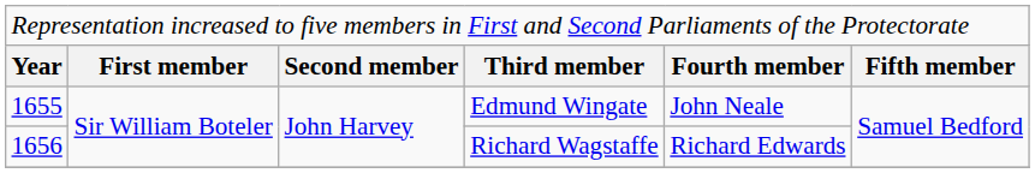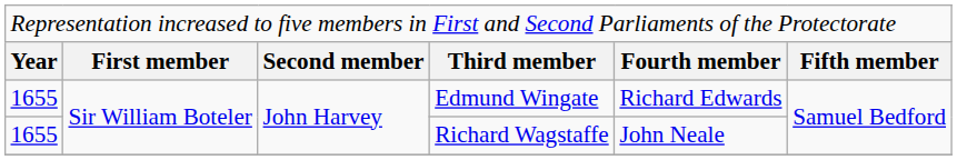Edmund Wingate | column 5: John Neale -> Richard Edwards
Richard Wagstaffe | column 1: 1656 -> 1655
Richard Wagstaffe | column 5: Richard Edwards -> John Neale
